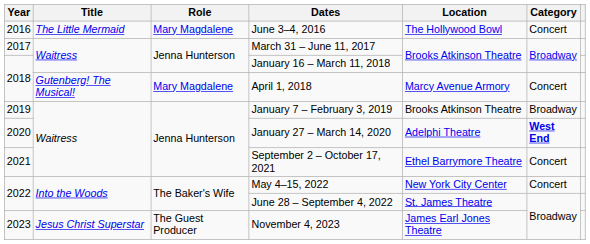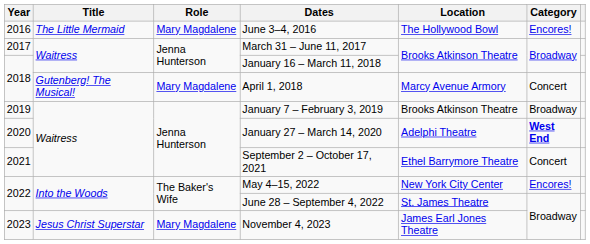June 3–4, 2016 | Category: Concert -> Encores!
May 4–15, 2022 | Category: Concert -> Encores!
November 4, 2023 | Role: The Guest Producer -> Mary Magdalene
